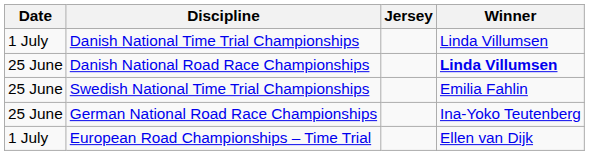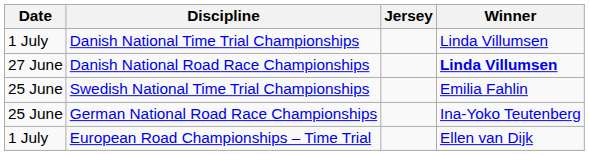Danish National Road Race Championships | Date: 25 June -> 27 June
